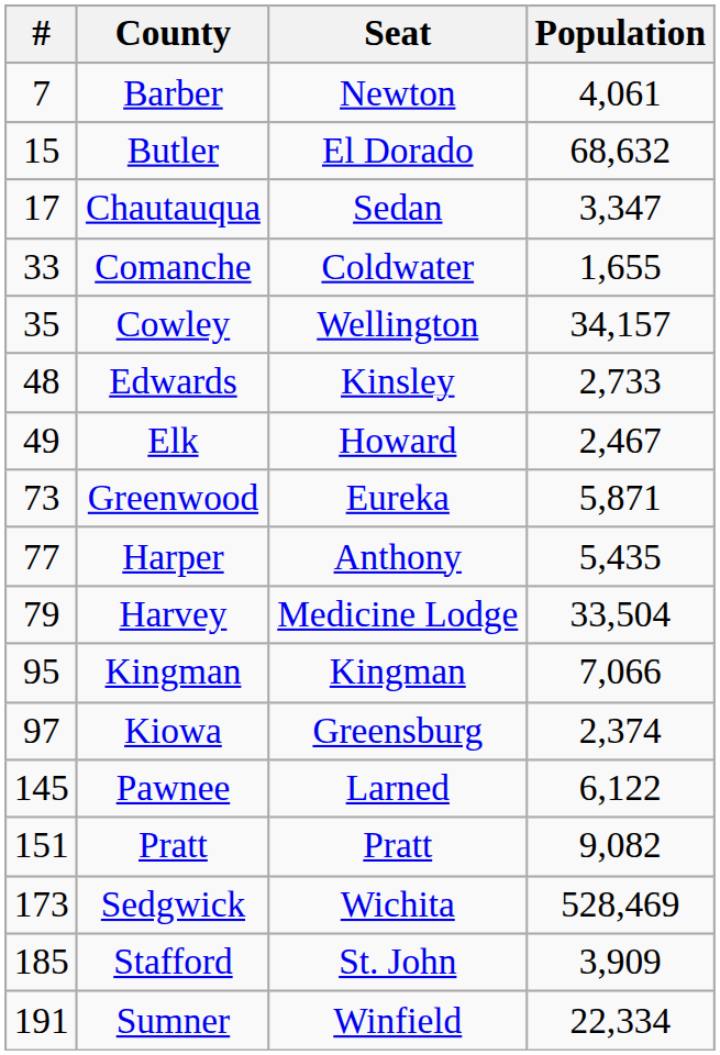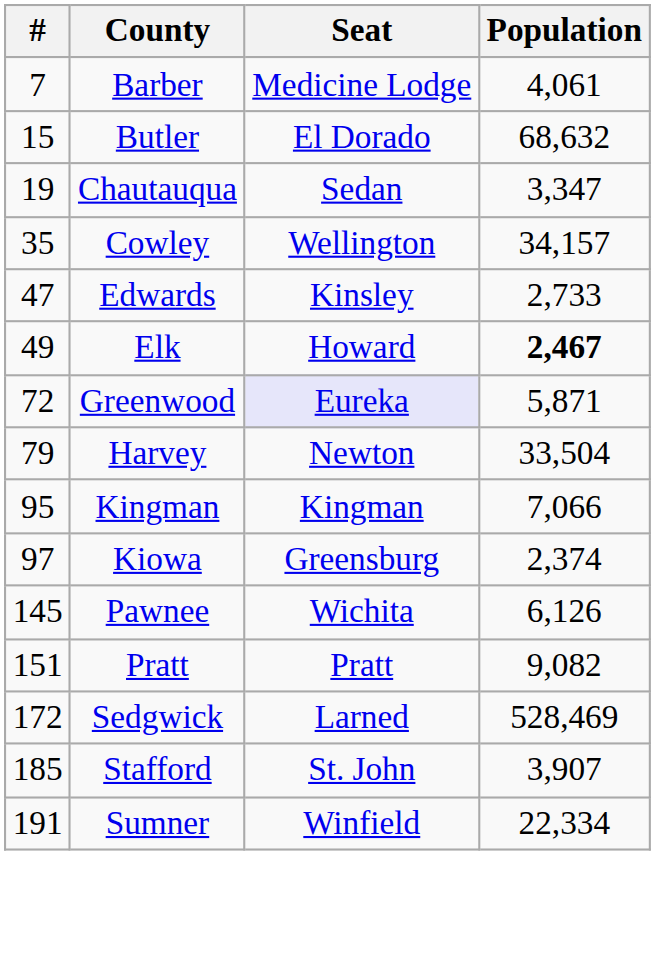Barber | Seat: Newton -> Medicine Lodge
Chautauqua | #: 17 -> 19
- row: 33 | Comanche | Coldwater | 1,655
Edwards | #: 48 -> 47
Elk | Population: normal -> bold
Greenwood | #: 73 -> 72
Greenwood | Seat: no background -> lavender background
- row: 77 | Harper | Anthony | 5,435
Harvey | Seat: Medicine Lodge -> Newton
Pawnee | Seat: Larned -> Wichita
Pawnee | Population: 6,122 -> 6,126
Sedgwick | #: 173 -> 172
Sedgwick | Seat: Wichita -> Larned
Stafford | Population: 3,909 -> 3,907
